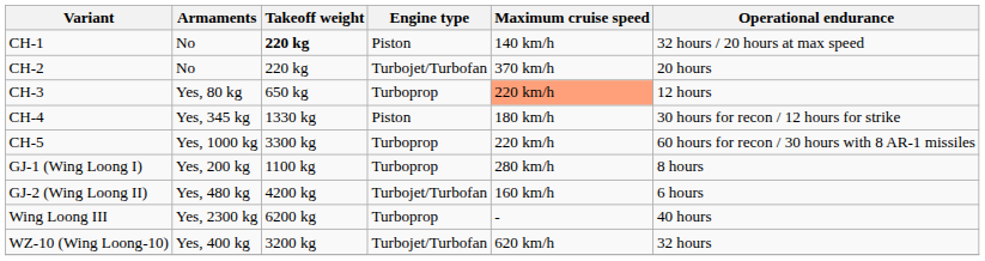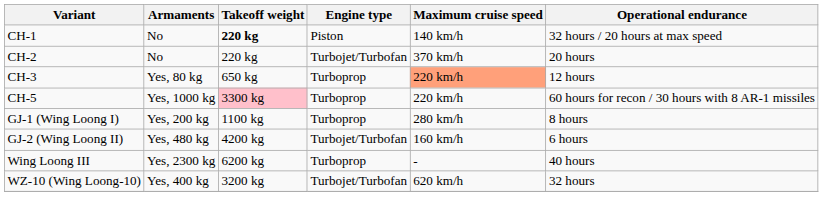- row: CH-4 | Yes, 345 kg | 1330 kg | Piston | 180 km/h | 30 hours for recon / 12 hours for strike
CH-5 | Takeoff weight: no background -> pink background
